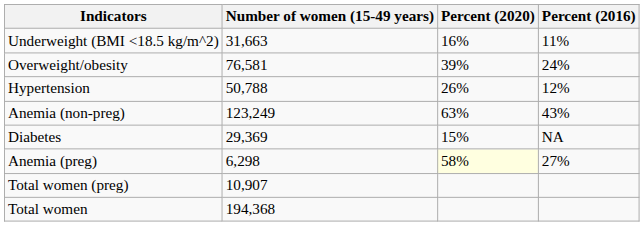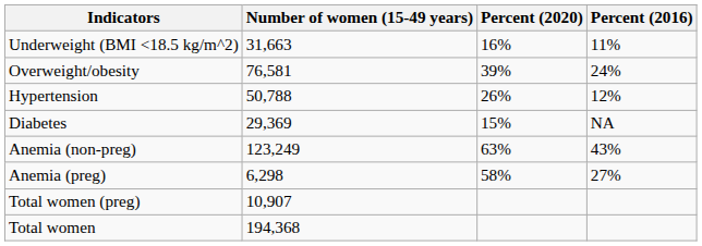rows swapped: Diabetes <-> Anemia (non-preg)
Anemia (preg) | Percent (2020): lightyellow background -> no background
